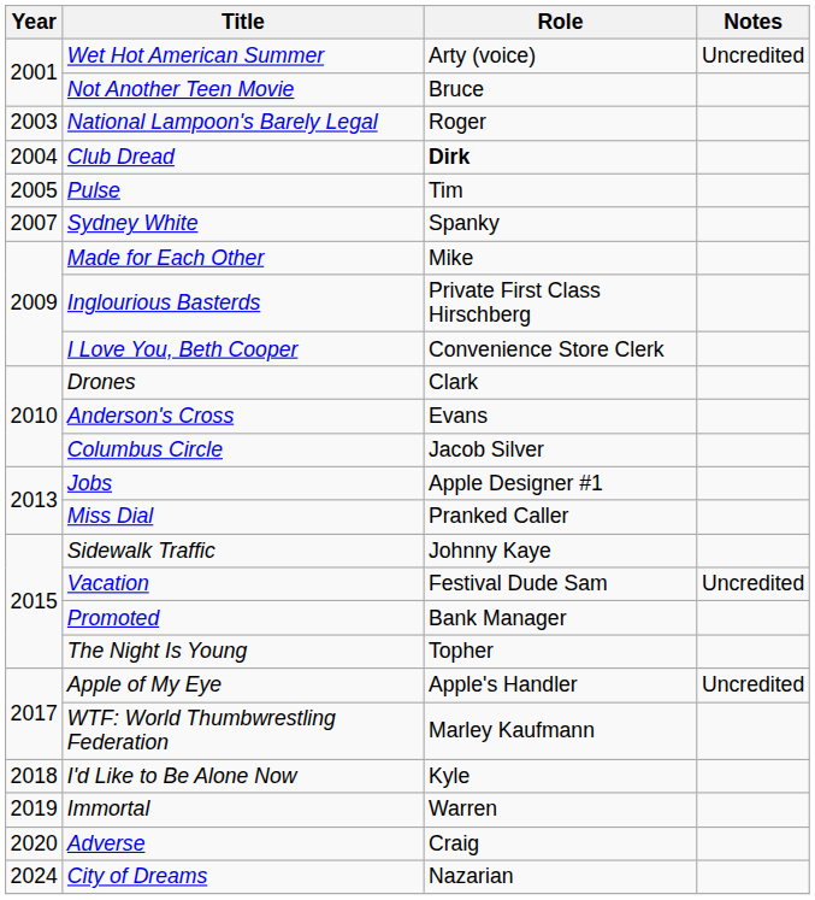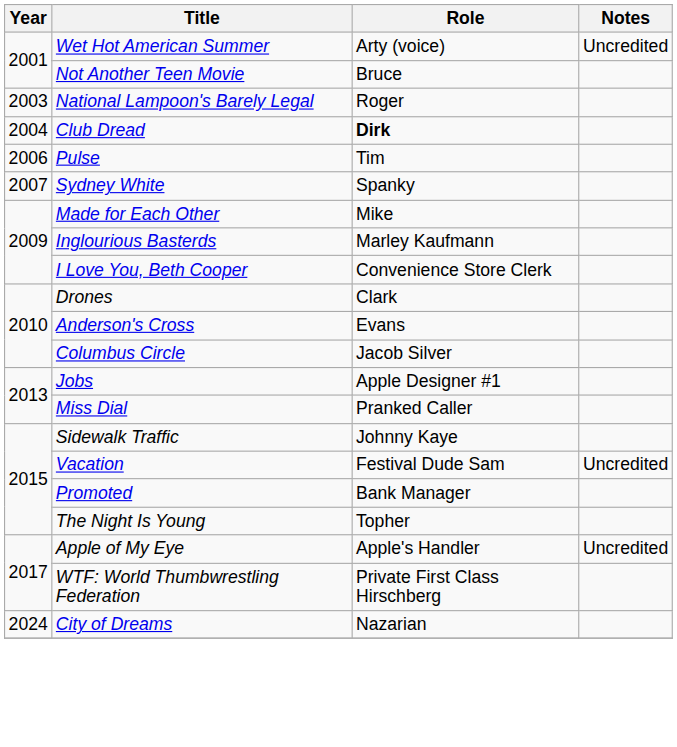Pulse | Year: 2005 -> 2006
Inglourious Basterds | Role: Private First Class Hirschberg -> Marley Kaufmann
WTF: World Thumbwrestling Federation | Role: Marley Kaufmann -> Private First Class Hirschberg
- row: 2018 | I'd Like to Be Alone Now | Kyle
- row: 2019 | Immortal | Warren
- row: 2020 | Adverse | Craig
